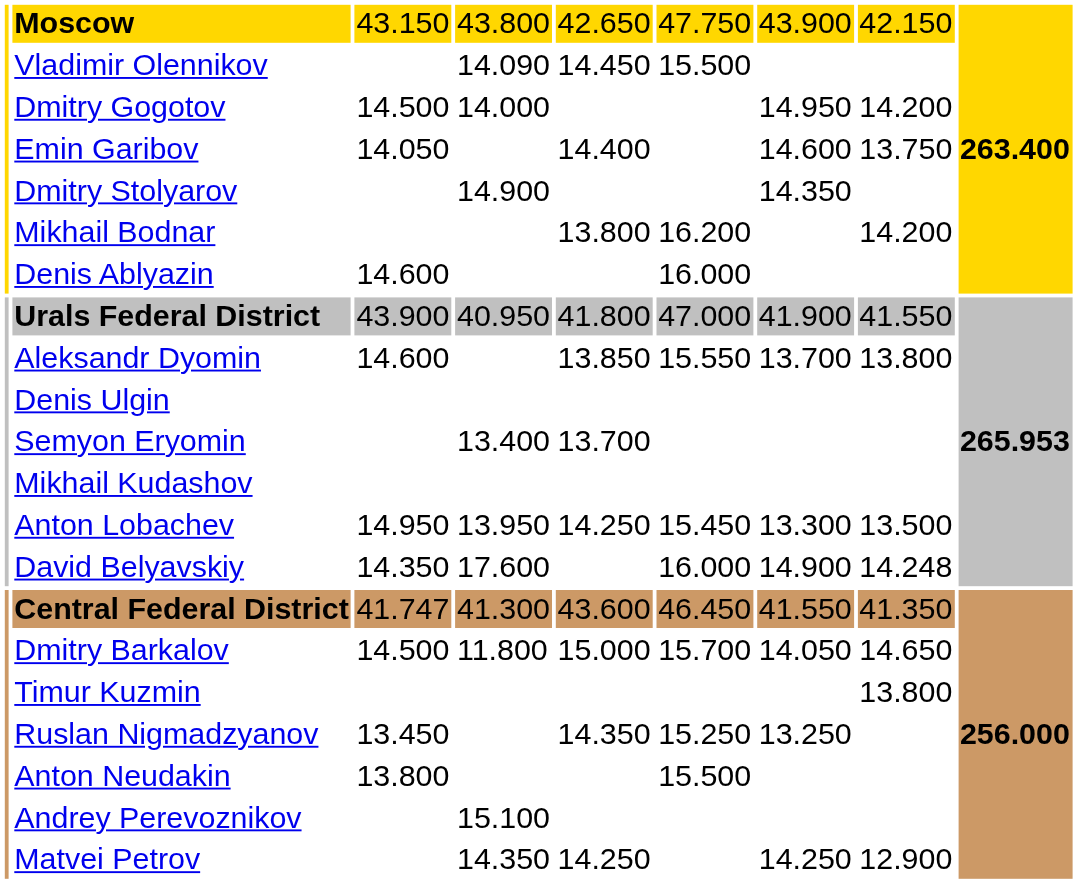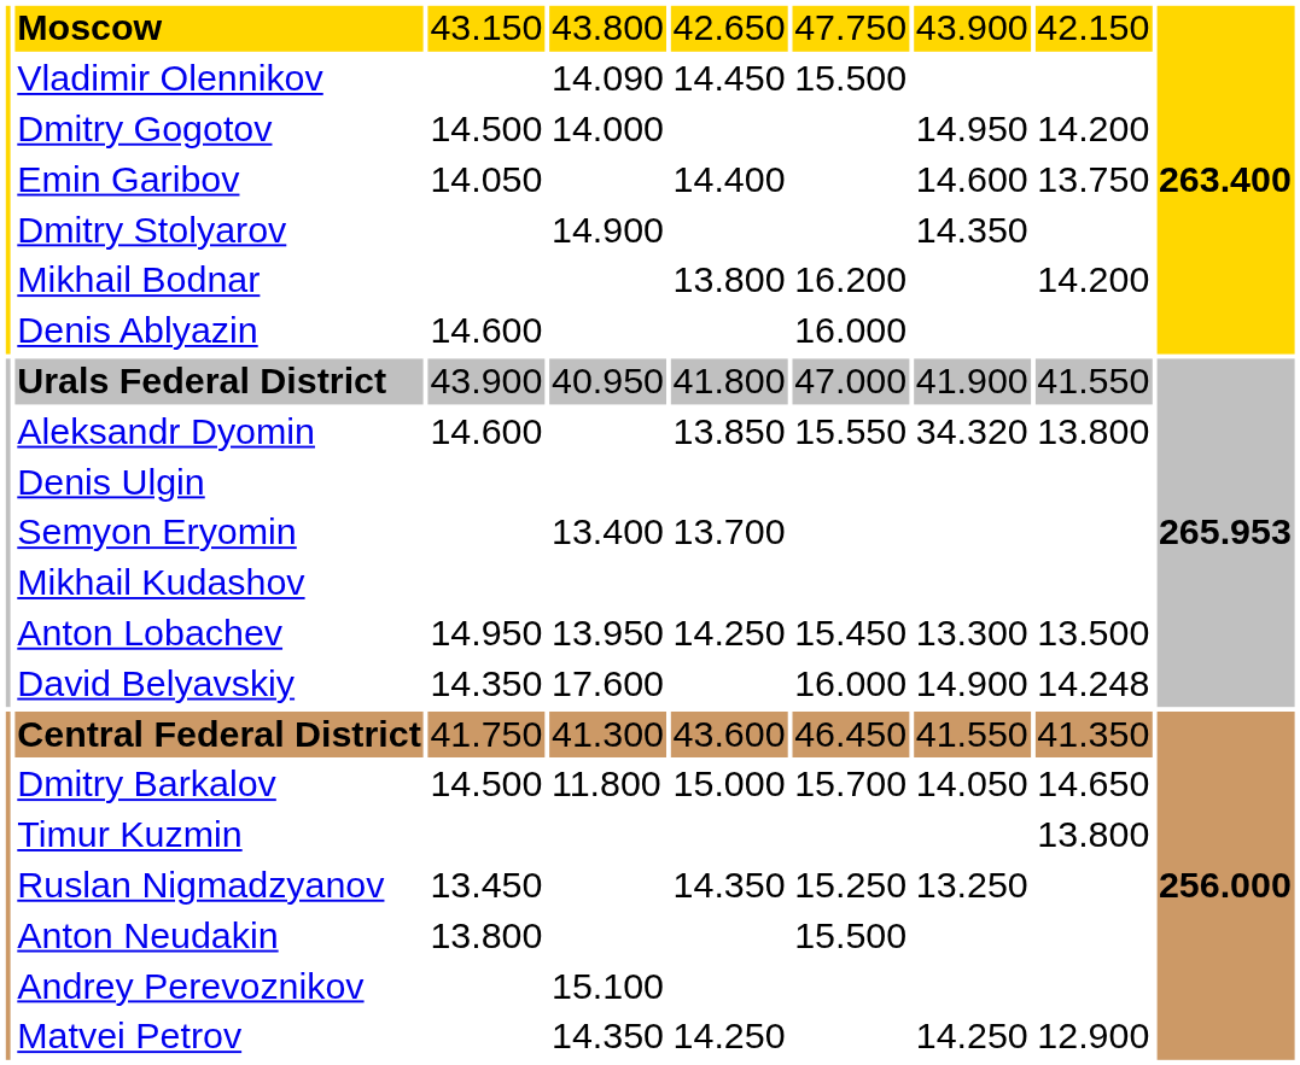Aleksandr Dyomin | column 7: 13.700 -> 34.320
Central Federal District | column 3: 41.747 -> 41.750
